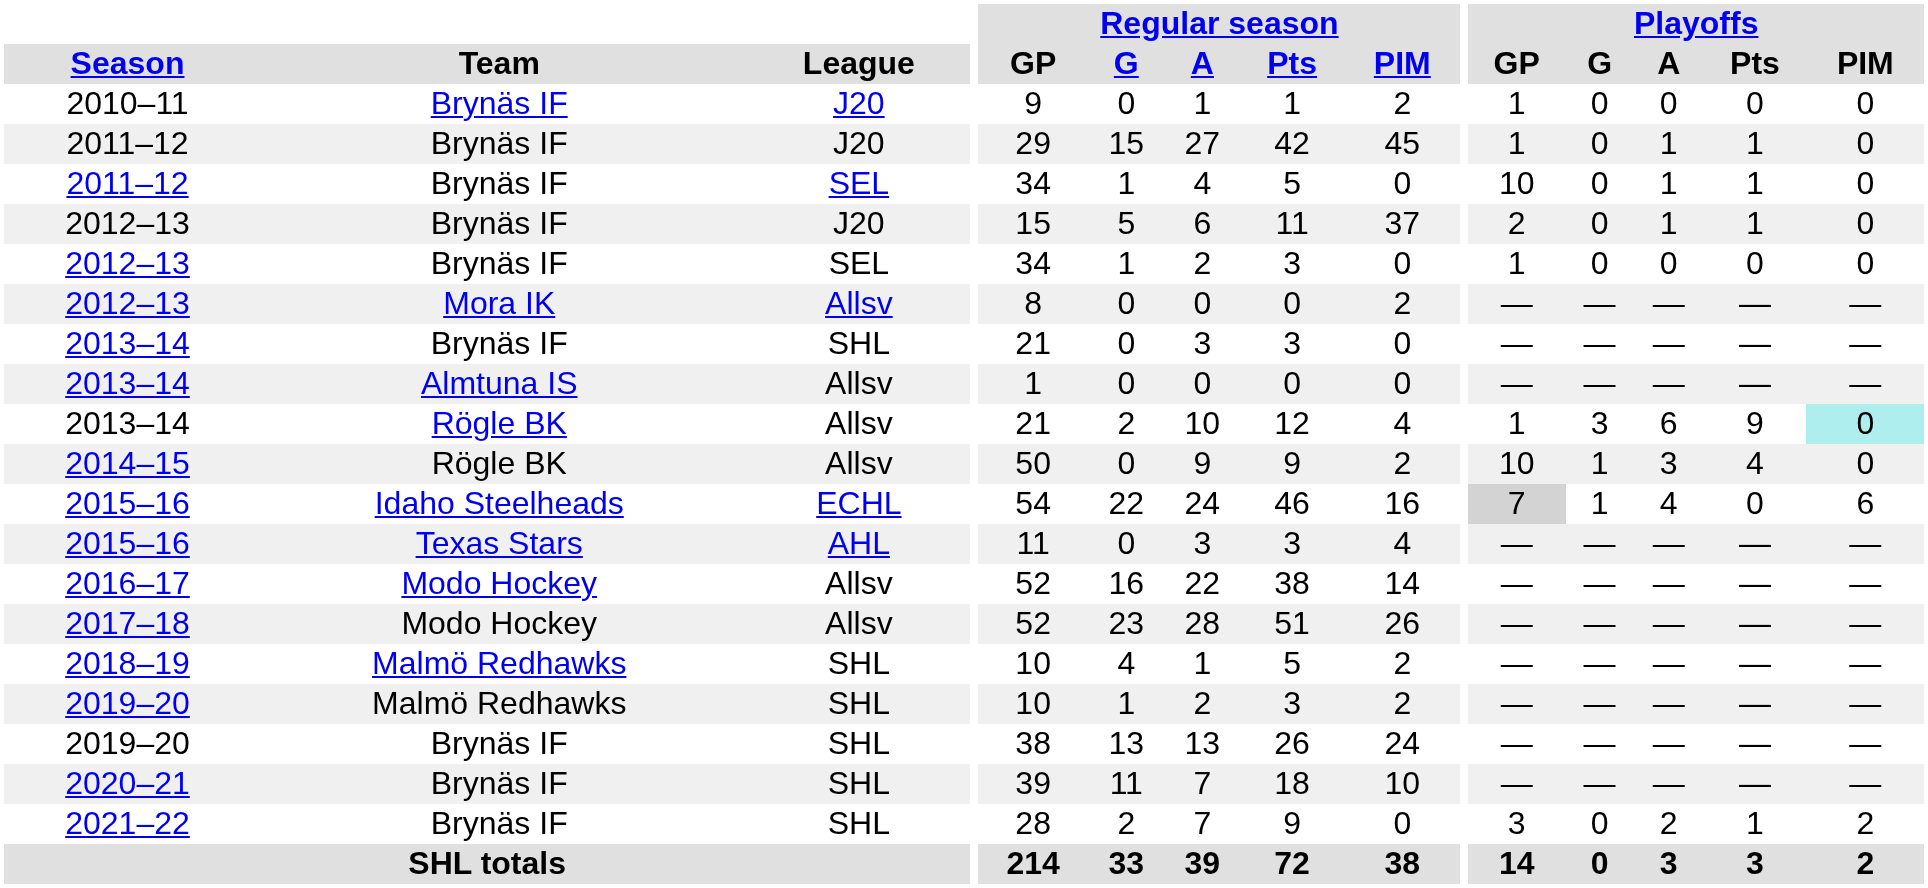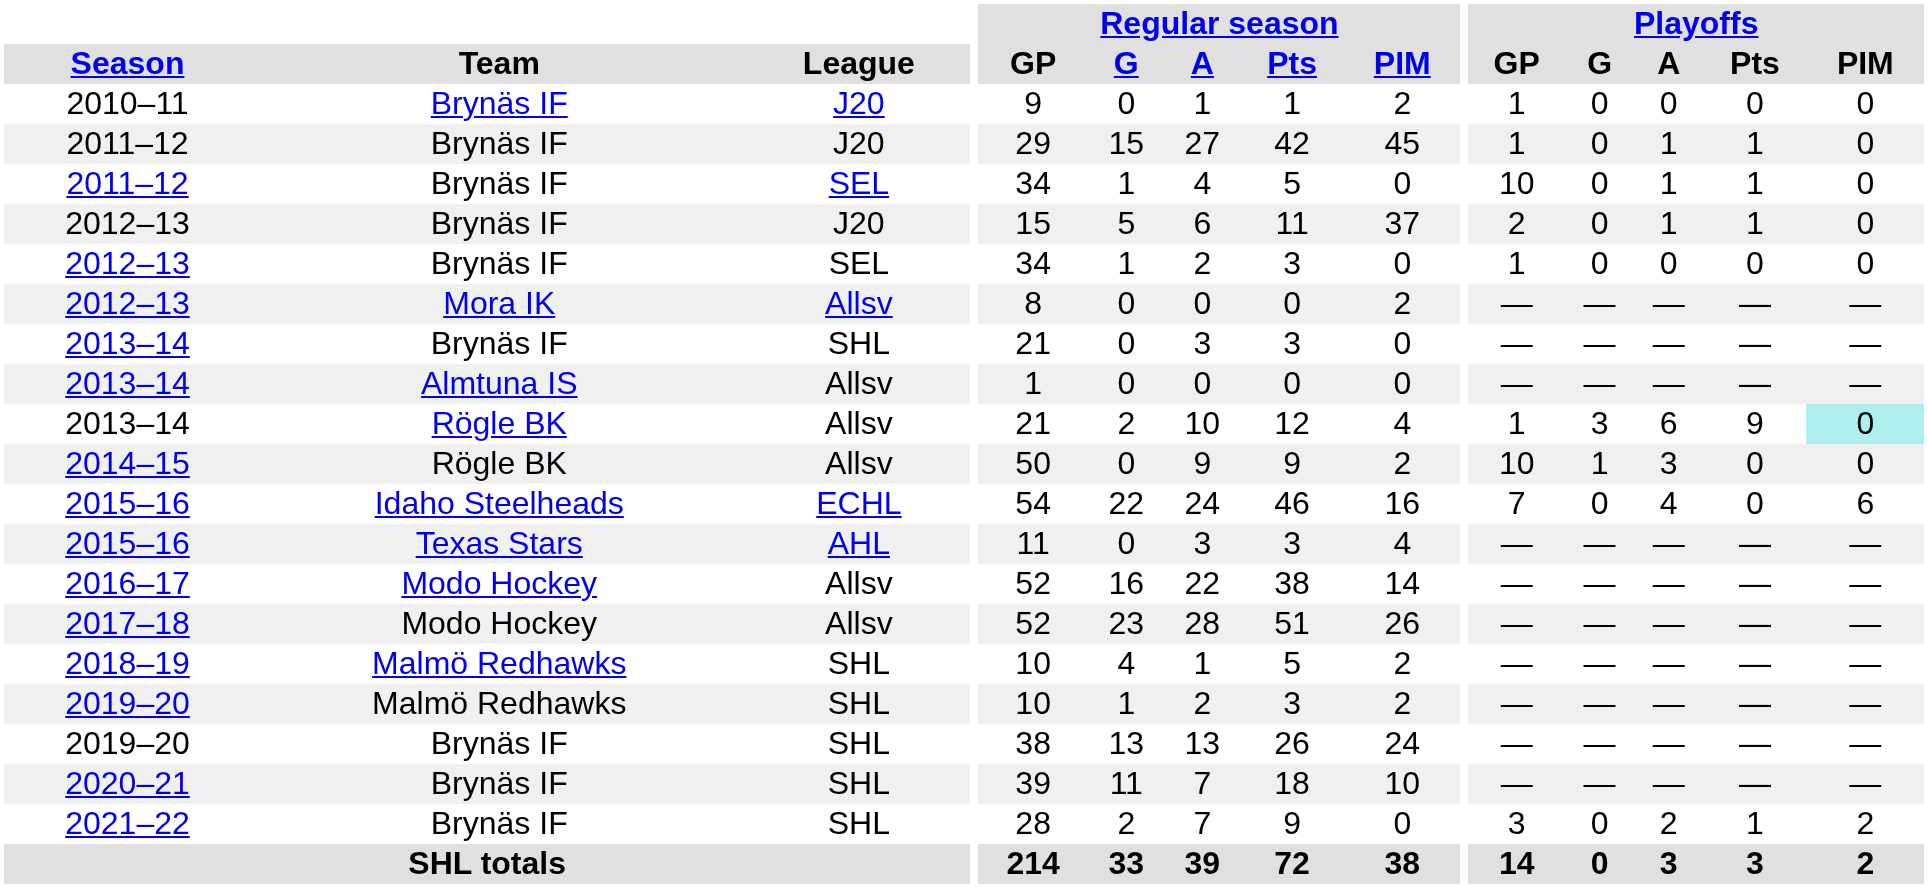2014–15 | Playoffs / Pts: 4 -> 0
2015–16 / Idaho Steelheads | Playoffs / GP: lightgrey background -> no background
2015–16 / Idaho Steelheads | Playoffs / G: 1 -> 0
